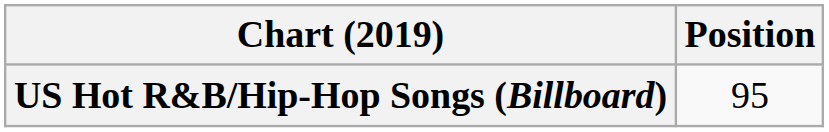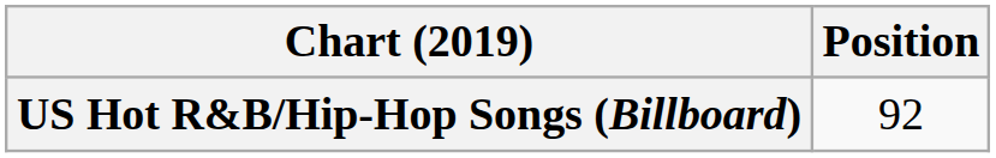US Hot R&B/Hip-Hop Songs (Billboard) | Position: 95 -> 92
